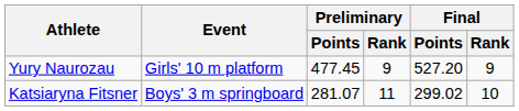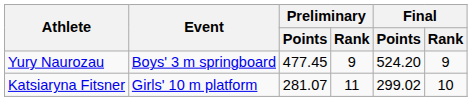Yury Naurozau | Event: Girls' 10 m platform -> Boys' 3 m springboard
Yury Naurozau | Final / Points: 527.20 -> 524.20
Katsiaryna Fitsner | Event: Boys' 3 m springboard -> Girls' 10 m platform
